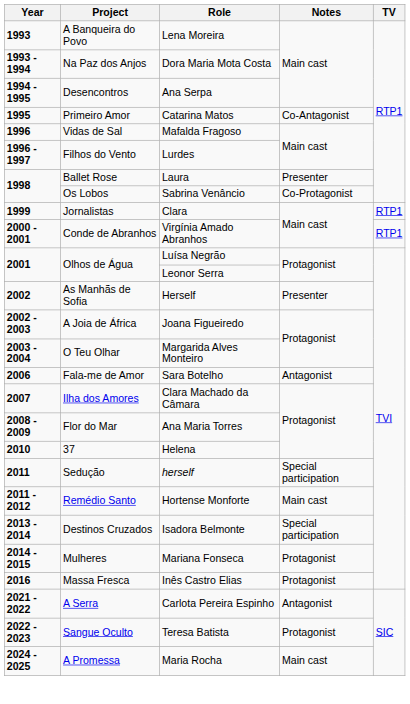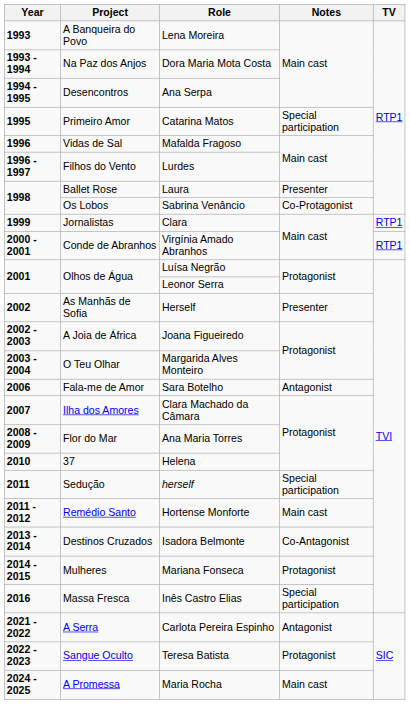Catarina Matos | Notes: Co-Antagonist -> Special participation
Isadora Belmonte | Notes: Special participation -> Co-Antagonist
Inês Castro Elias | Notes: Protagonist -> Special participation
